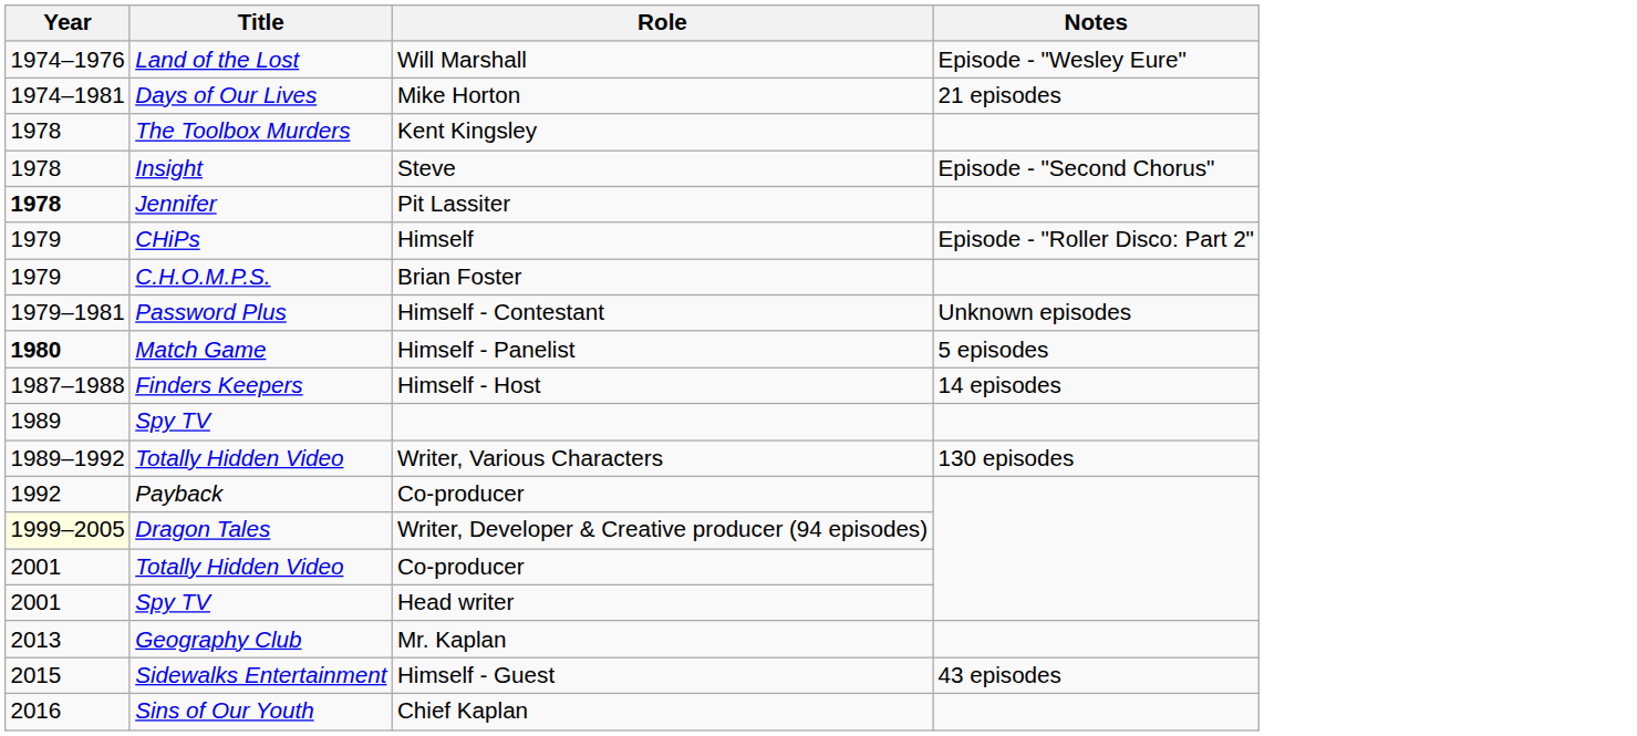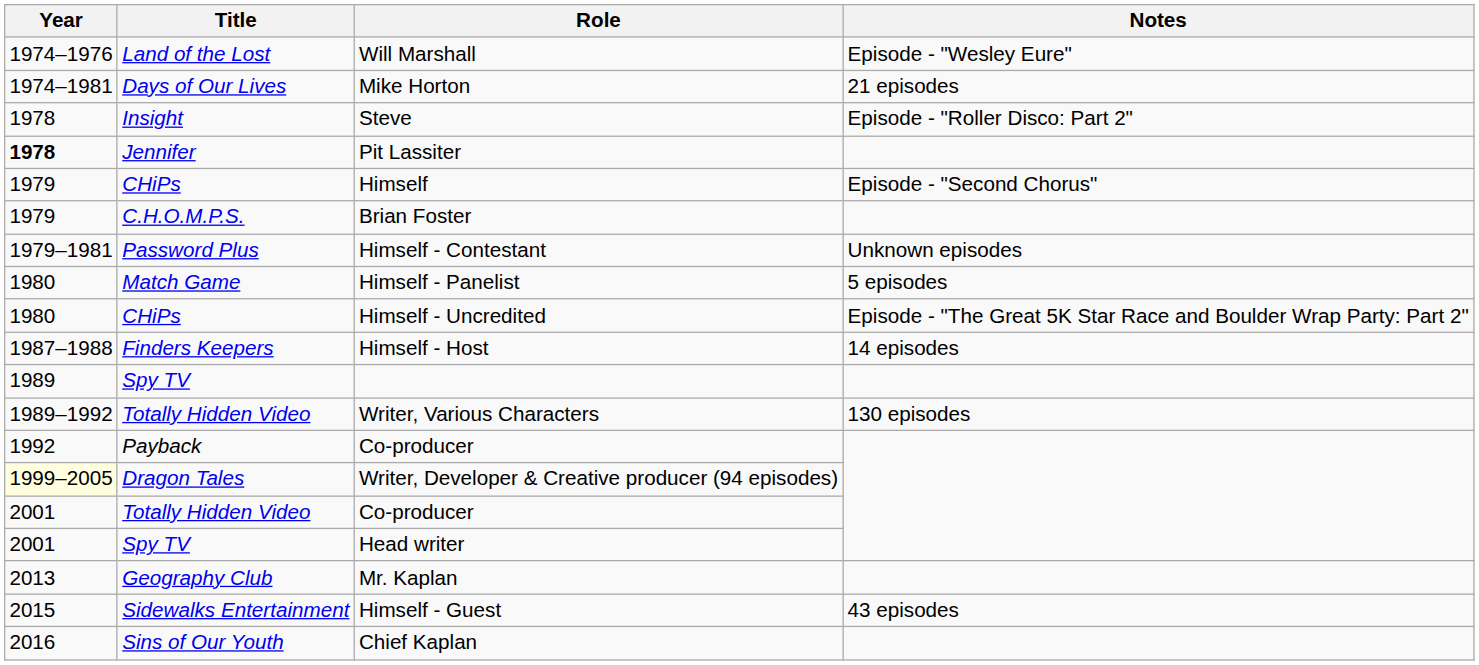- row: 1978 | The Toolbox Murders | Kent Kingsley
Steve | Notes: Episode - "Second Chorus" -> Episode - "Roller Disco: Part 2"
Himself | Notes: Episode - "Roller Disco: Part 2" -> Episode - "Second Chorus"
Himself - Panelist | Year: bold -> normal
+ row: 1980 | CHiPs | Himself - Uncredited | Episode - "The Great 5K Star Race and Boulder Wrap Party: Part 2"
